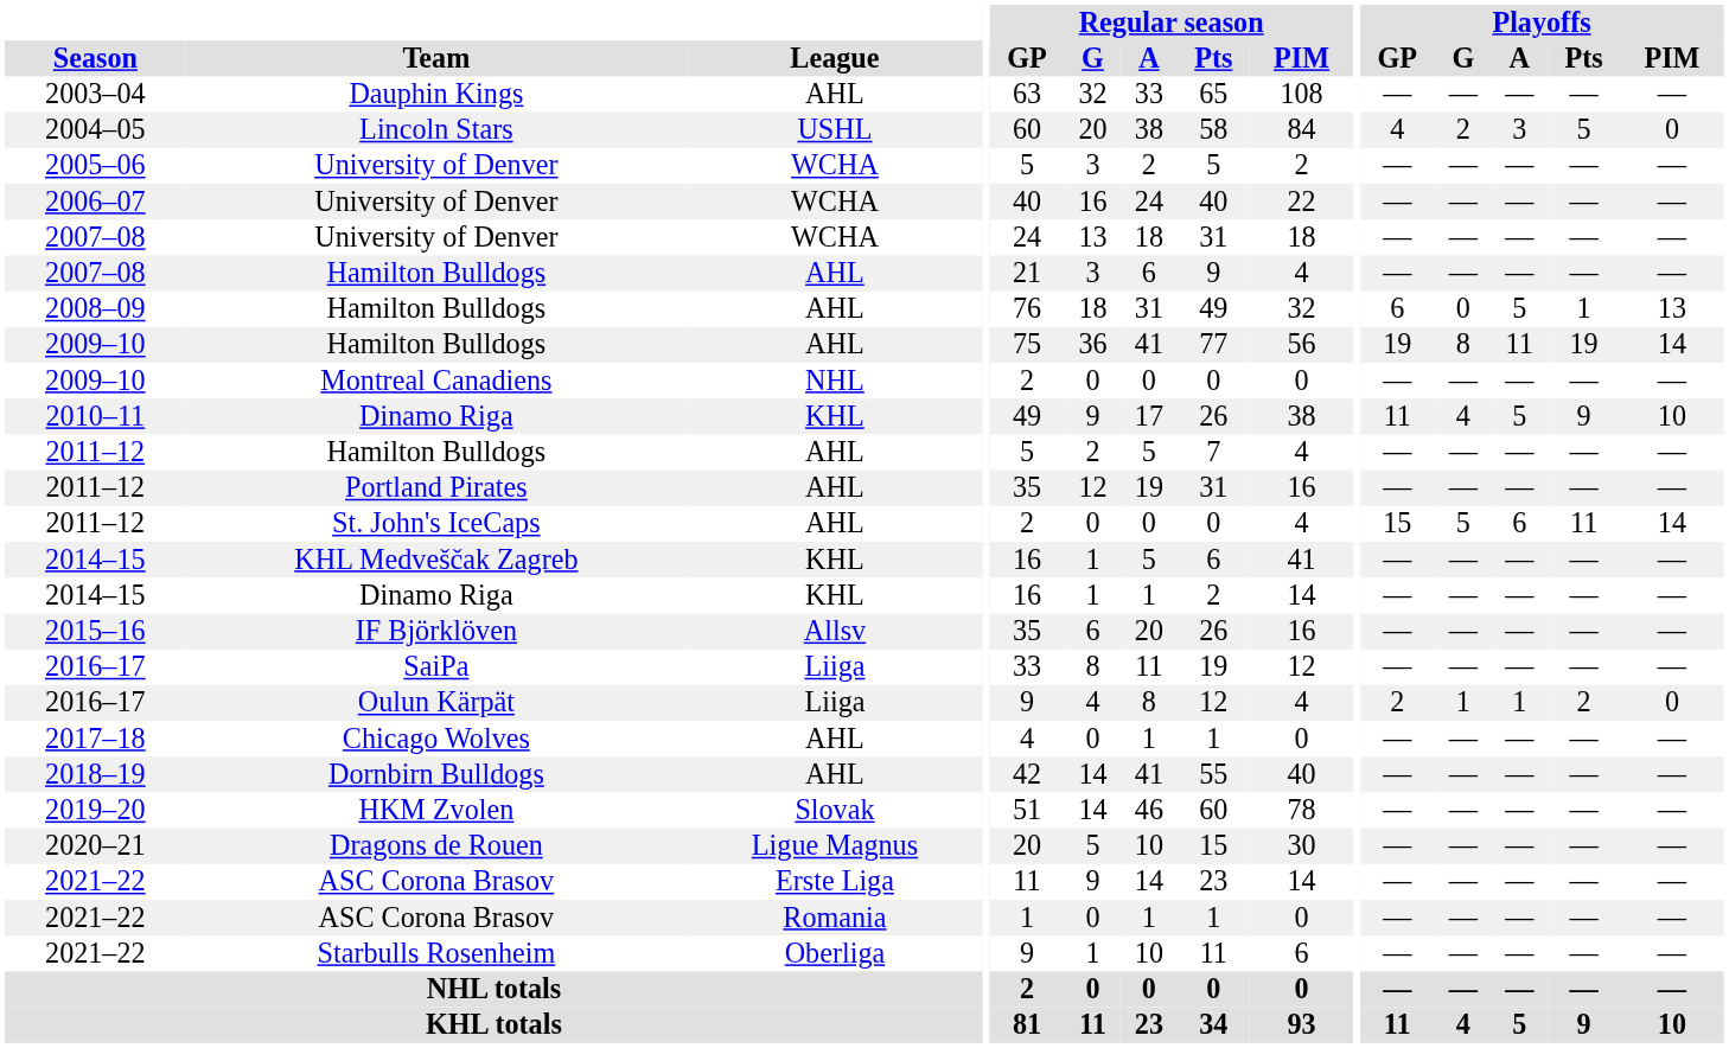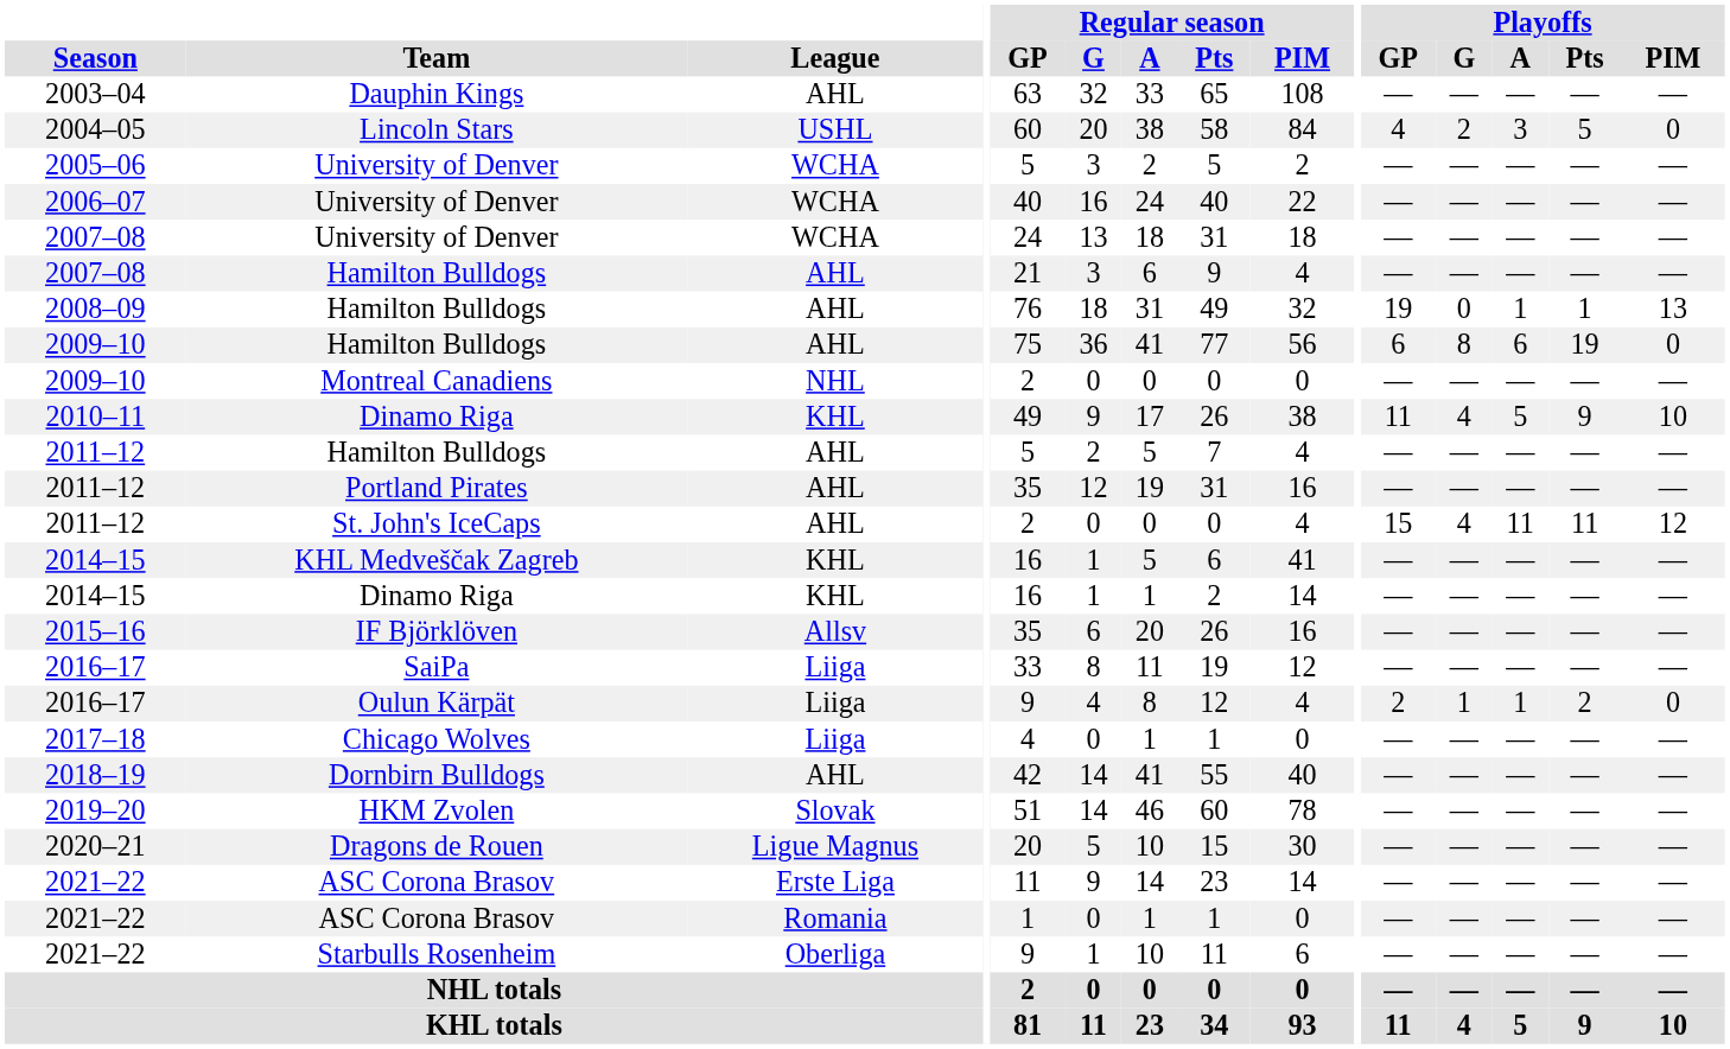2008–09 / Hamilton Bulldogs | Playoffs / GP: 6 -> 19
2008–09 / Hamilton Bulldogs | Playoffs / A: 5 -> 1
2009–10 / Hamilton Bulldogs | Playoffs / GP: 19 -> 6
2009–10 / Hamilton Bulldogs | Playoffs / A: 11 -> 6
2009–10 / Hamilton Bulldogs | Playoffs / PIM: 14 -> 0
St. John's IceCaps | Playoffs / G: 5 -> 4
St. John's IceCaps | Playoffs / A: 6 -> 11
St. John's IceCaps | Playoffs / PIM: 14 -> 12
Chicago Wolves | League: AHL -> Liiga
